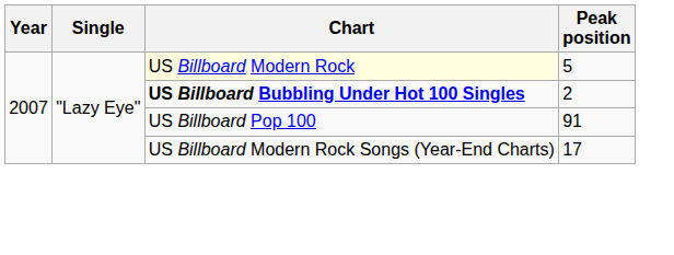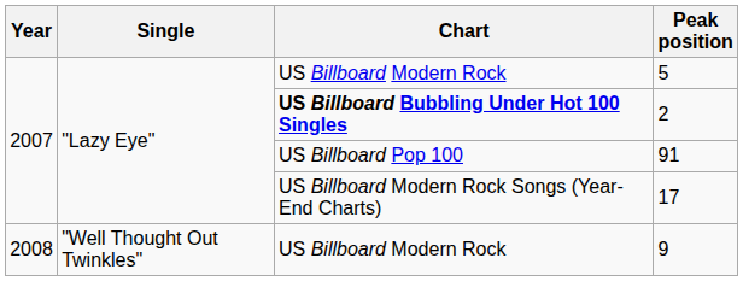5 | Chart: lightyellow background -> no background
+ row: 2008 | "Well Thought Out Twinkles" | US Billboard Modern Rock | 9
